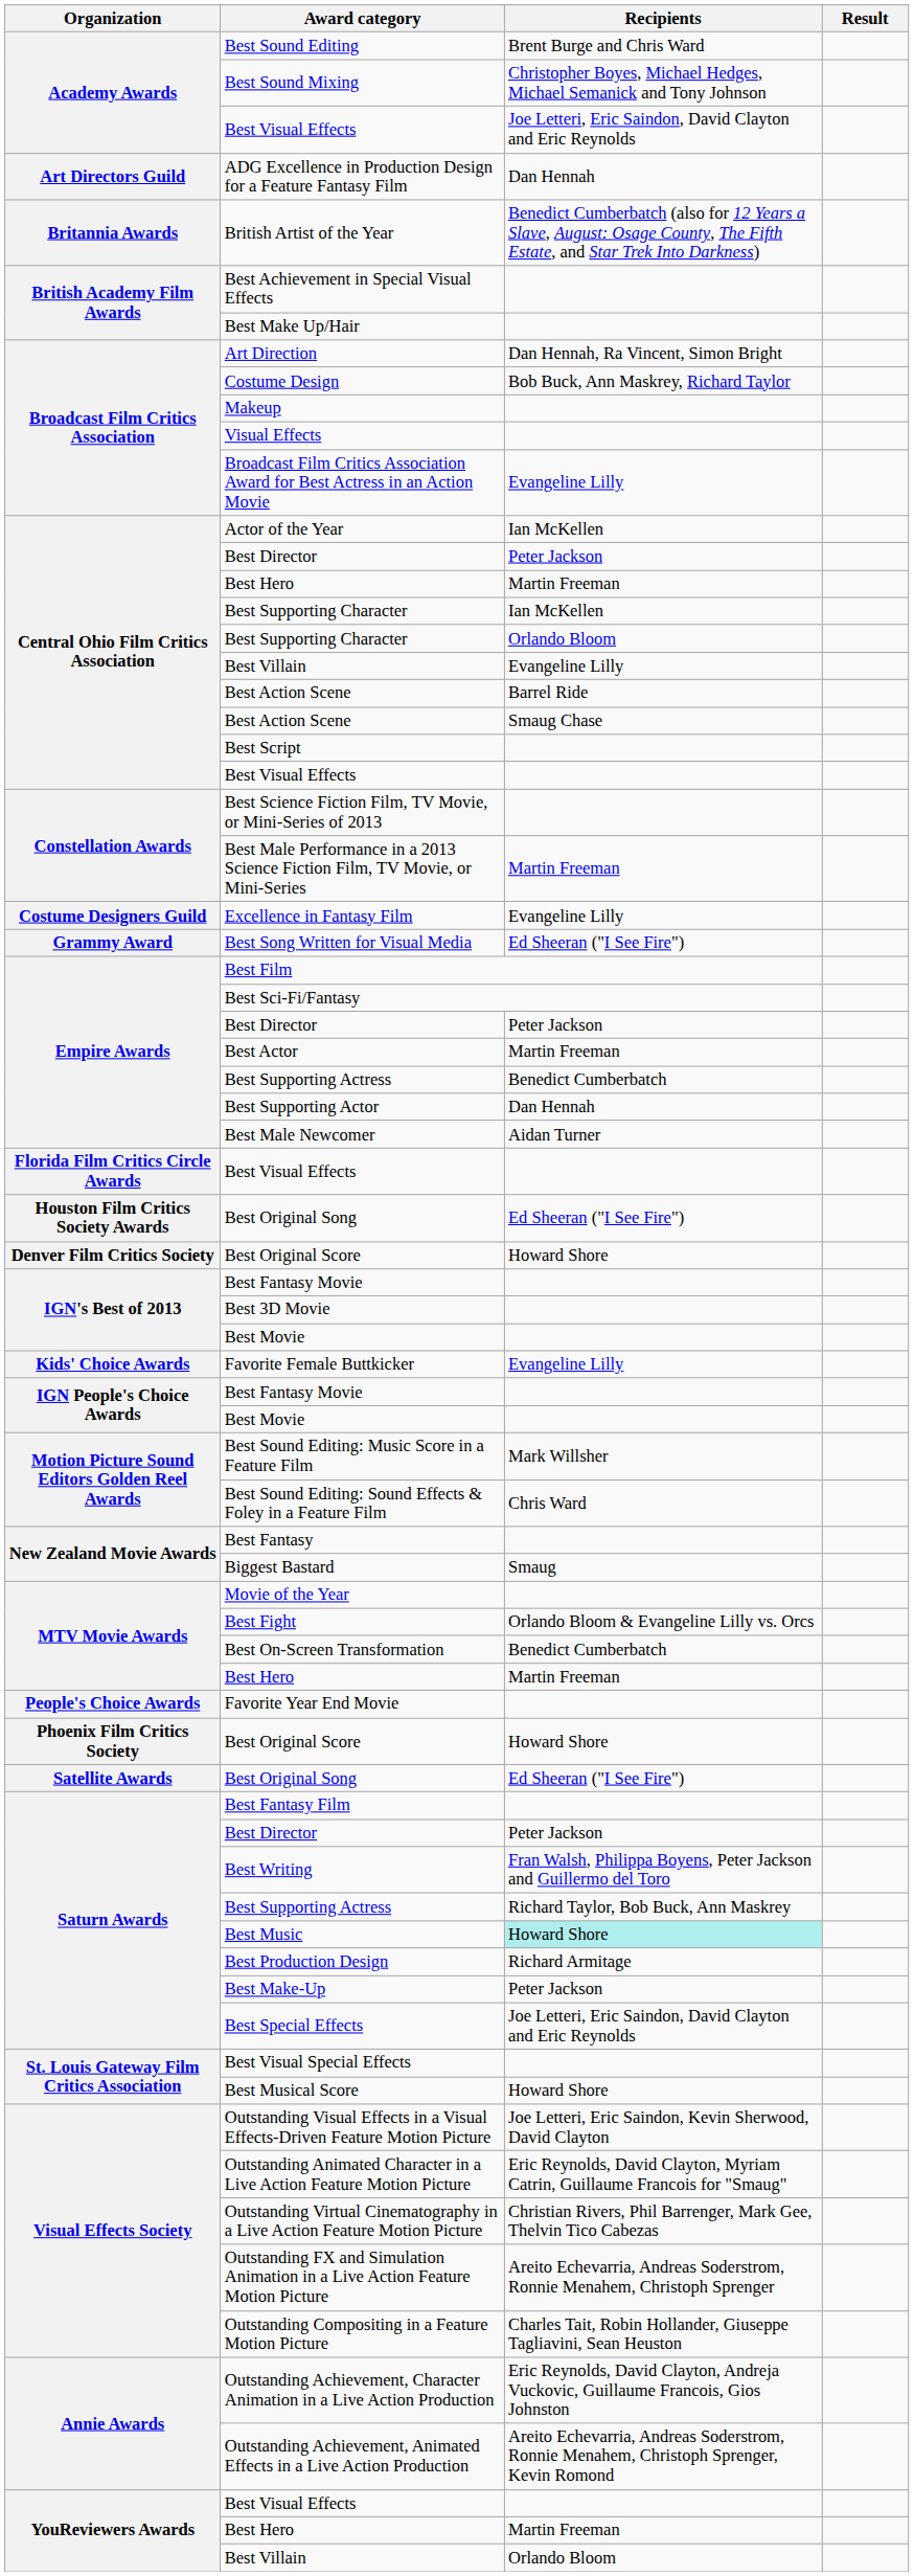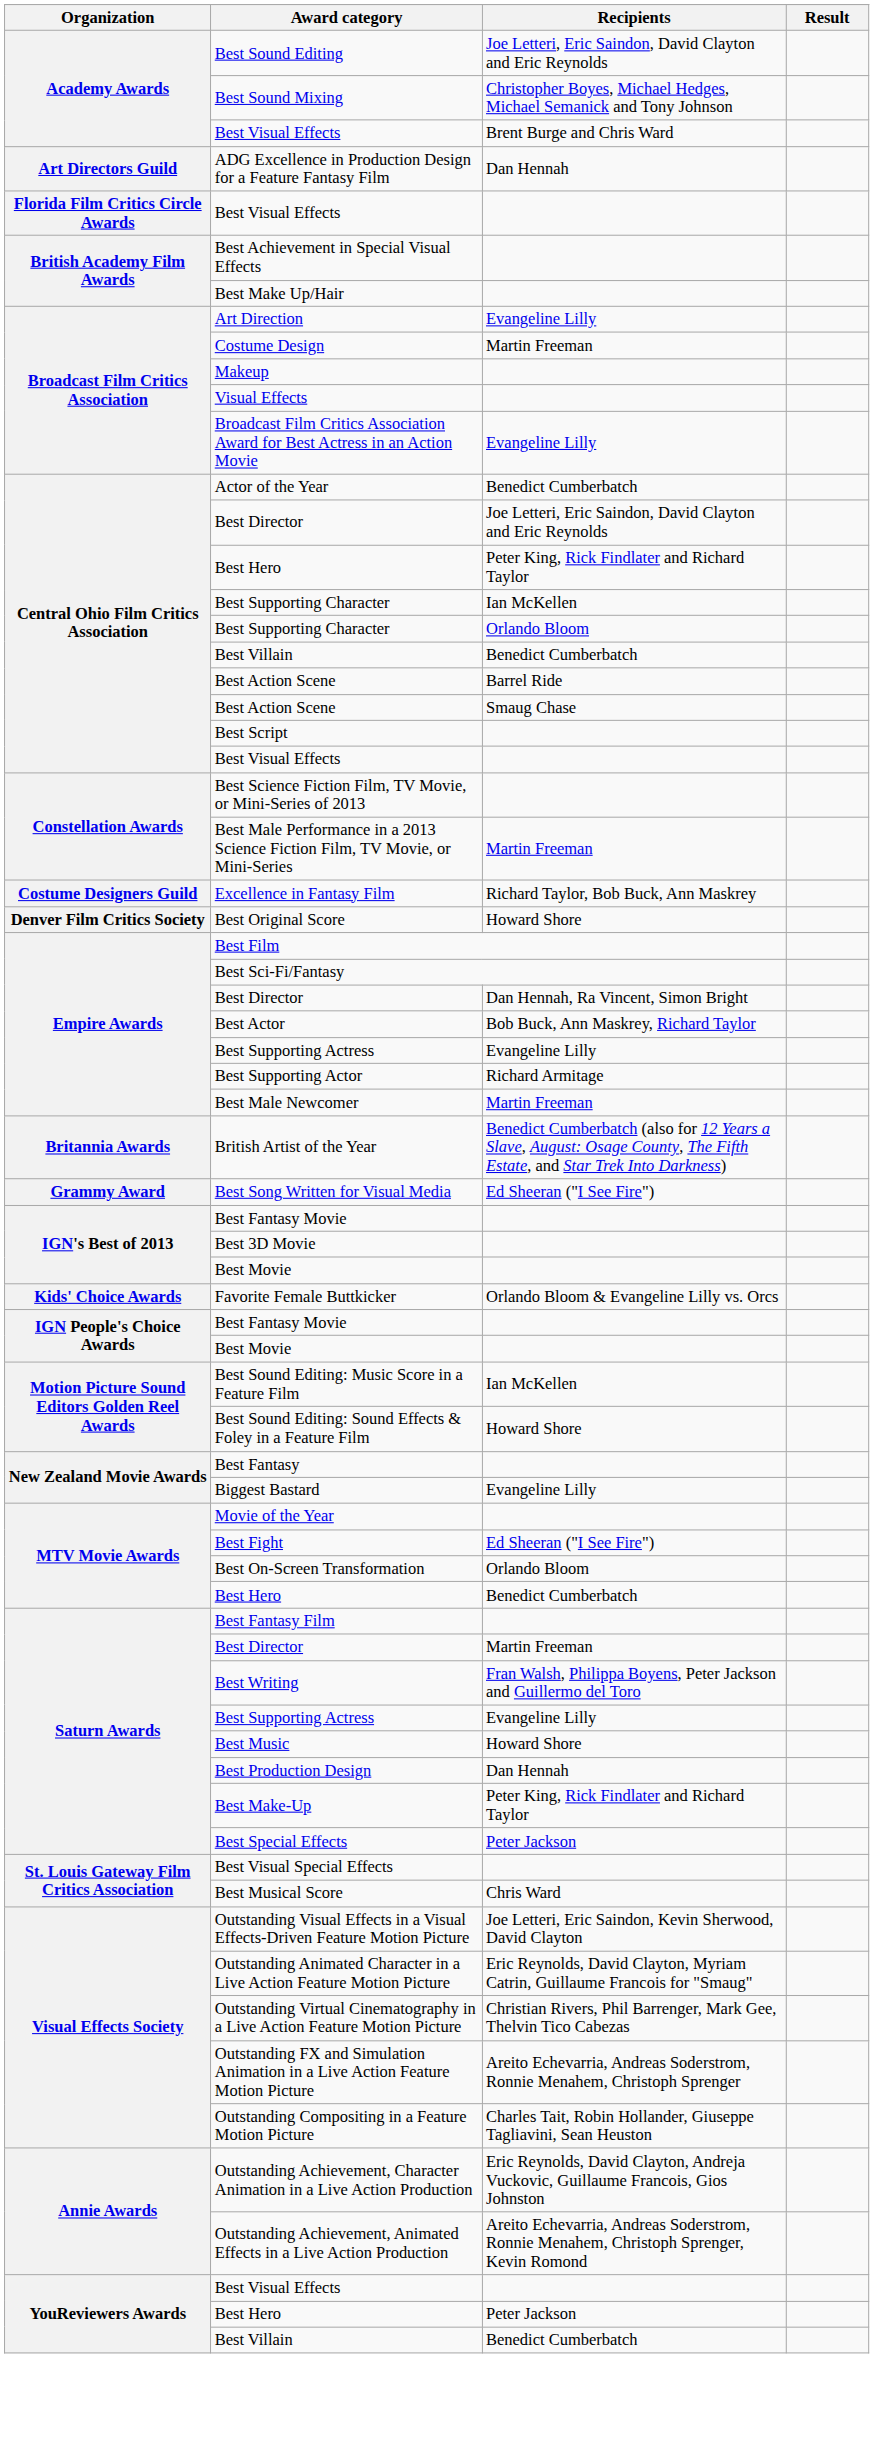Best Sound Editing | Recipients: Brent Burge and Chris Ward -> Joe Letteri, Eric Saindon, David Clayton and Eric Reynolds
Academy Awards / Best Visual Effects | Recipients: Joe Letteri, Eric Saindon, David Clayton and Eric Reynolds -> Brent Burge and Chris Ward
rows swapped: British Artist of the Year <-> Florida Film Critics Circle Awards / Best Visual Effects
Art Direction | Recipients: Dan Hennah, Ra Vincent, Simon Bright -> Evangeline Lilly
Costume Design | Recipients: Bob Buck, Ann Maskrey, Richard Taylor -> Martin Freeman
Actor of the Year | Recipients: Ian McKellen -> Benedict Cumberbatch
Central Ohio Film Critics Association / Best Director | Recipients: Peter Jackson -> Joe Letteri, Eric Saindon, David Clayton and Eric Reynolds
Central Ohio Film Critics Association / Best Hero | Recipients: Martin Freeman -> Peter King, Rick Findlater and Richard Taylor
Central Ohio Film Critics Association / Best Villain | Recipients: Evangeline Lilly -> Benedict Cumberbatch
Excellence in Fantasy Film | Recipients: Evangeline Lilly -> Richard Taylor, Bob Buck, Ann Maskrey
rows swapped: Denver Film Critics Society / Best Original Score <-> Best Song Written for Visual Media
Empire Awards / Best Director | Recipients: Peter Jackson -> Dan Hennah, Ra Vincent, Simon Bright
Best Actor | Recipients: Martin Freeman -> Bob Buck, Ann Maskrey, Richard Taylor
Empire Awards / Best Supporting Actress | Recipients: Benedict Cumberbatch -> Evangeline Lilly
Best Supporting Actor | Recipients: Dan Hennah -> Richard Armitage
Best Male Newcomer | Recipients: Aidan Turner -> Martin Freeman
- row: Houston Film Critics Society Awards | Best Original Song | Ed Sheeran ("I See Fire")
Favorite Female Buttkicker | Recipients: Evangeline Lilly -> Orlando Bloom & Evangeline Lilly vs. Orcs
Best Sound Editing: Music Score in a Feature Film | Recipients: Mark Willsher -> Ian McKellen
Best Sound Editing: Sound Effects & Foley in a Feature Film | Recipients: Chris Ward -> Howard Shore
Biggest Bastard | Recipients: Smaug -> Evangeline Lilly
Best Fight | Recipients: Orlando Bloom & Evangeline Lilly vs. Orcs -> Ed Sheeran ("I See Fire")
Best On-Screen Transformation | Recipients: Benedict Cumberbatch -> Orlando Bloom
MTV Movie Awards / Best Hero | Recipients: Martin Freeman -> Benedict Cumberbatch
- row: People's Choice Awards | Favorite Year End Movie
- row: Phoenix Film Critics Society | Best Original Score | Howard Shore
- row: Satellite Awards | Best Original Song | Ed Sheeran ("I See Fire")
Saturn Awards / Best Director | Recipients: Peter Jackson -> Martin Freeman
Saturn Awards / Best Supporting Actress | Recipients: Richard Taylor, Bob Buck, Ann Maskrey -> Evangeline Lilly
Best Music | Recipients: paleturquoise background -> no background
Best Production Design | Recipients: Richard Armitage -> Dan Hennah
Best Make-Up | Recipients: Peter Jackson -> Peter King, Rick Findlater and Richard Taylor
Best Special Effects | Recipients: Joe Letteri, Eric Saindon, David Clayton and Eric Reynolds -> Peter Jackson
Best Musical Score | Recipients: Howard Shore -> Chris Ward
YouReviewers Awards / Best Hero | Recipients: Martin Freeman -> Peter Jackson
YouReviewers Awards / Best Villain | Recipients: Orlando Bloom -> Benedict Cumberbatch
